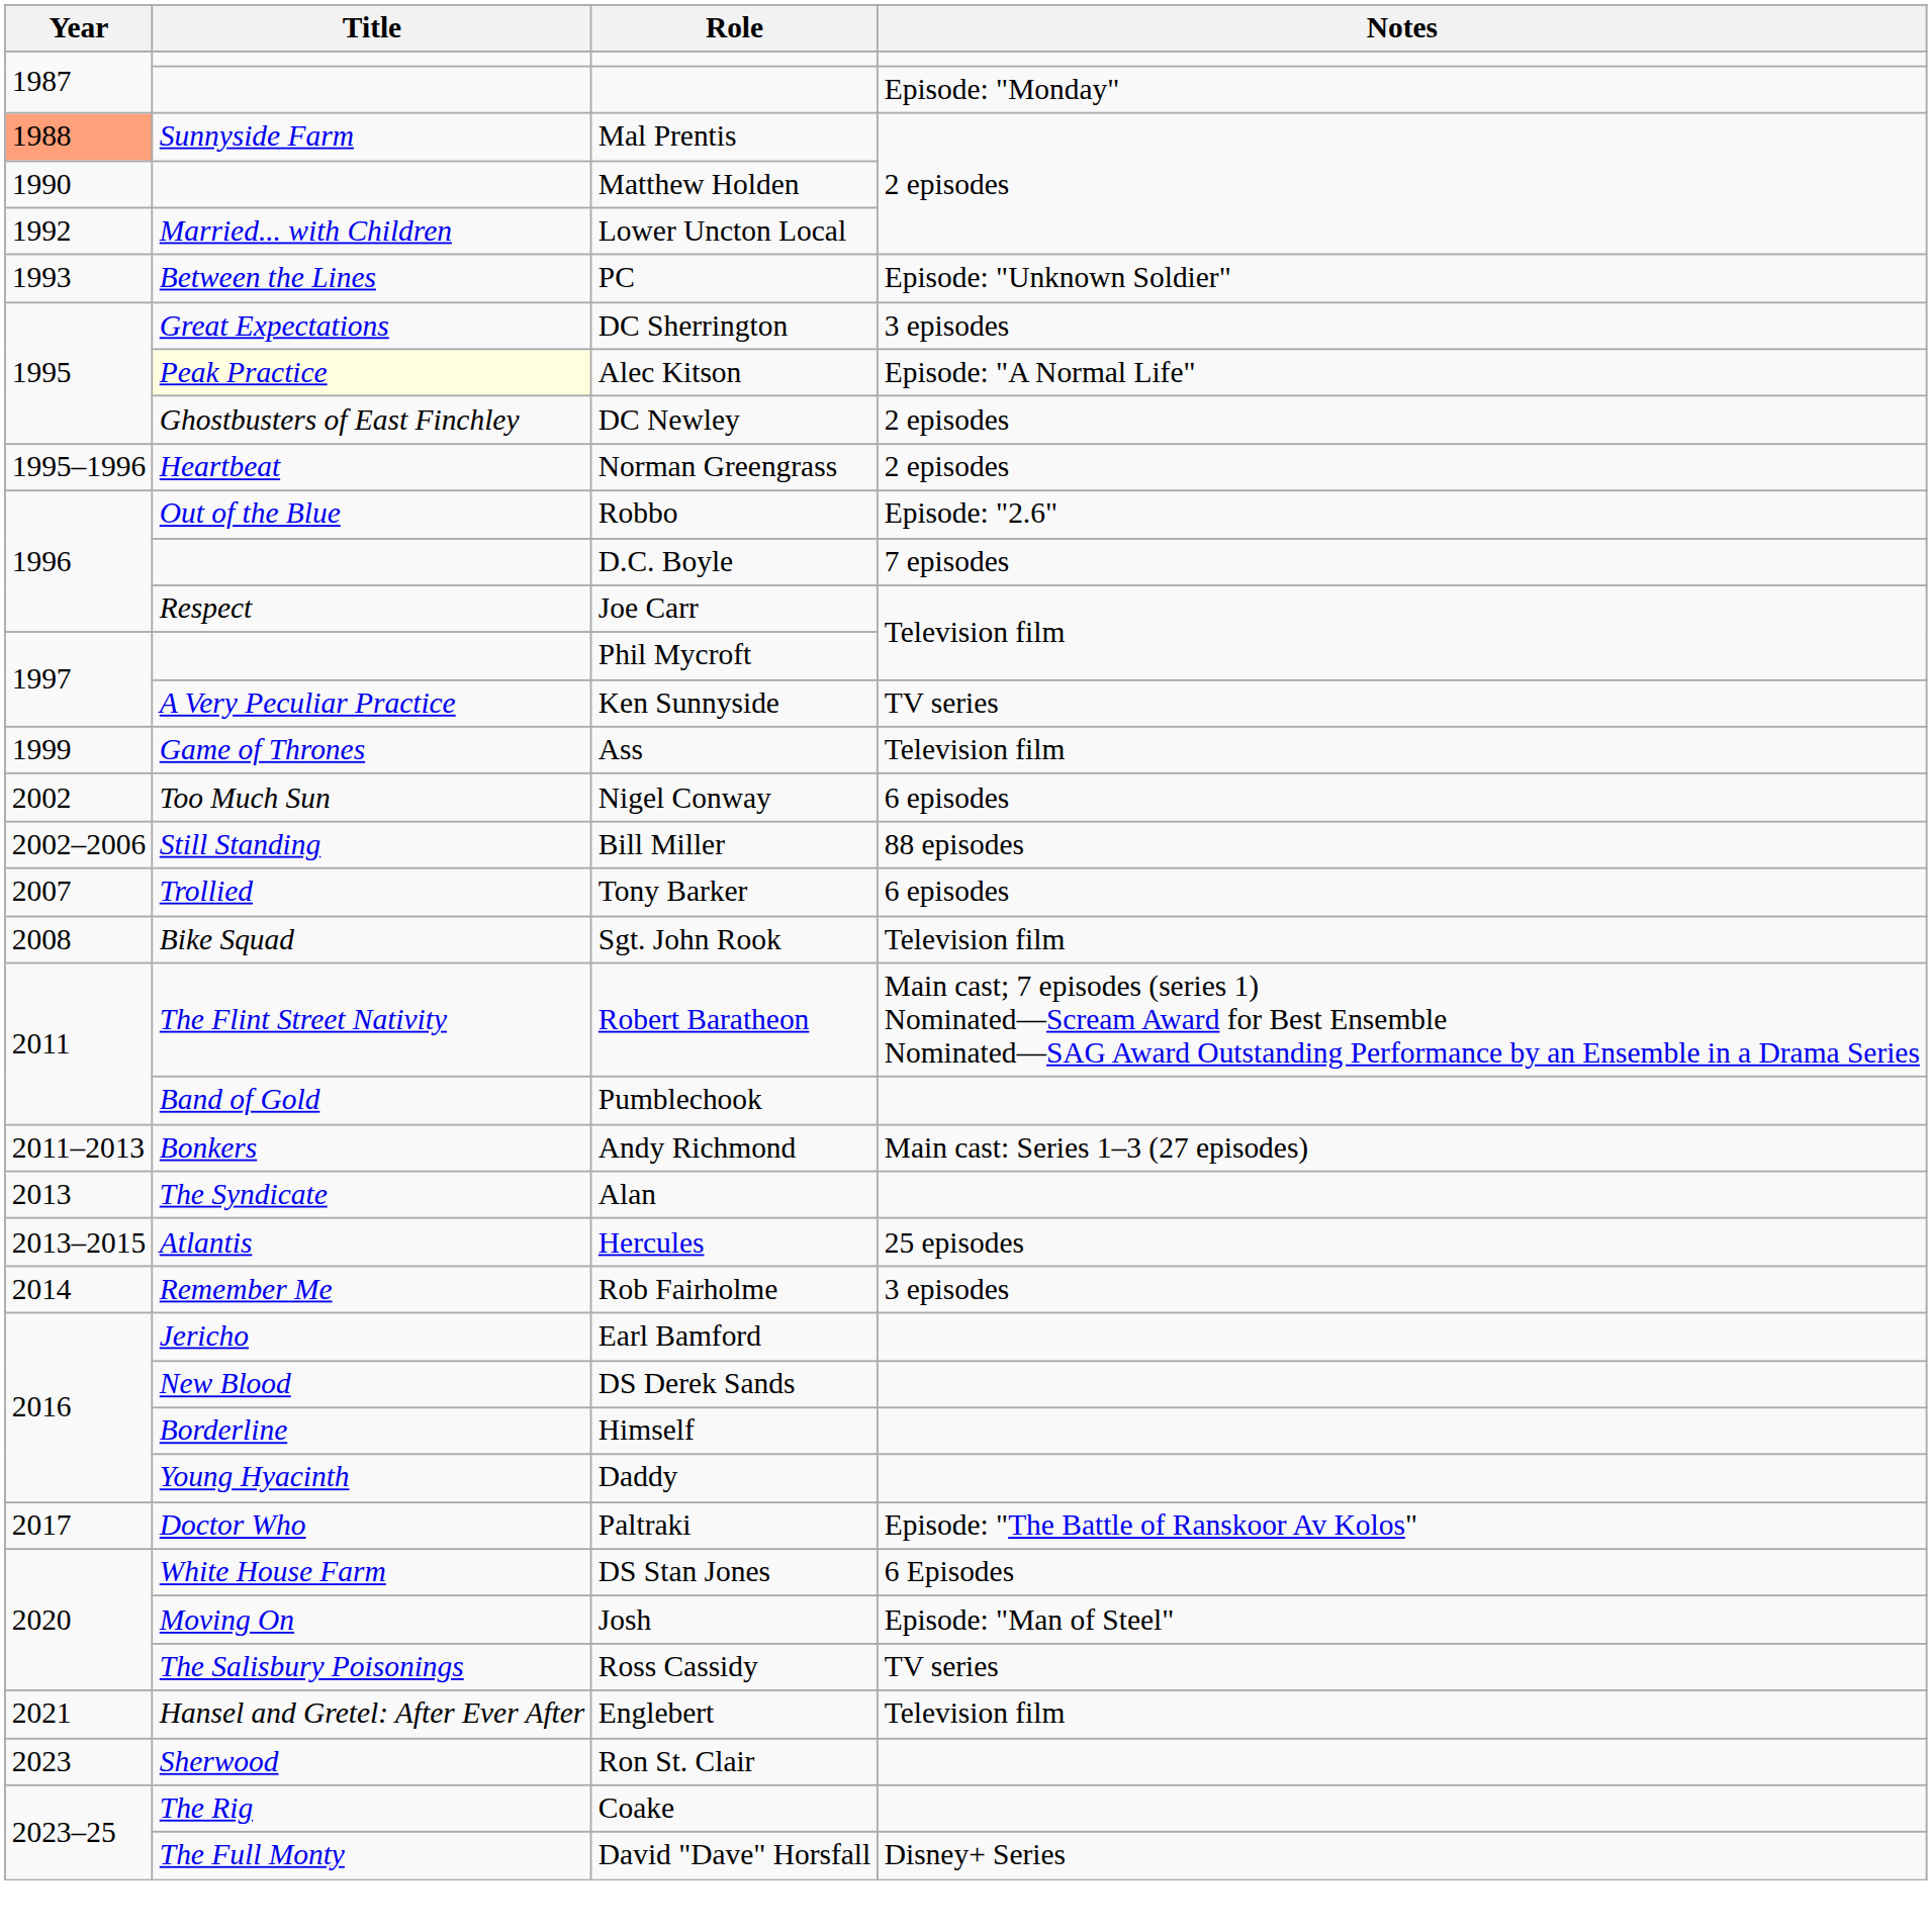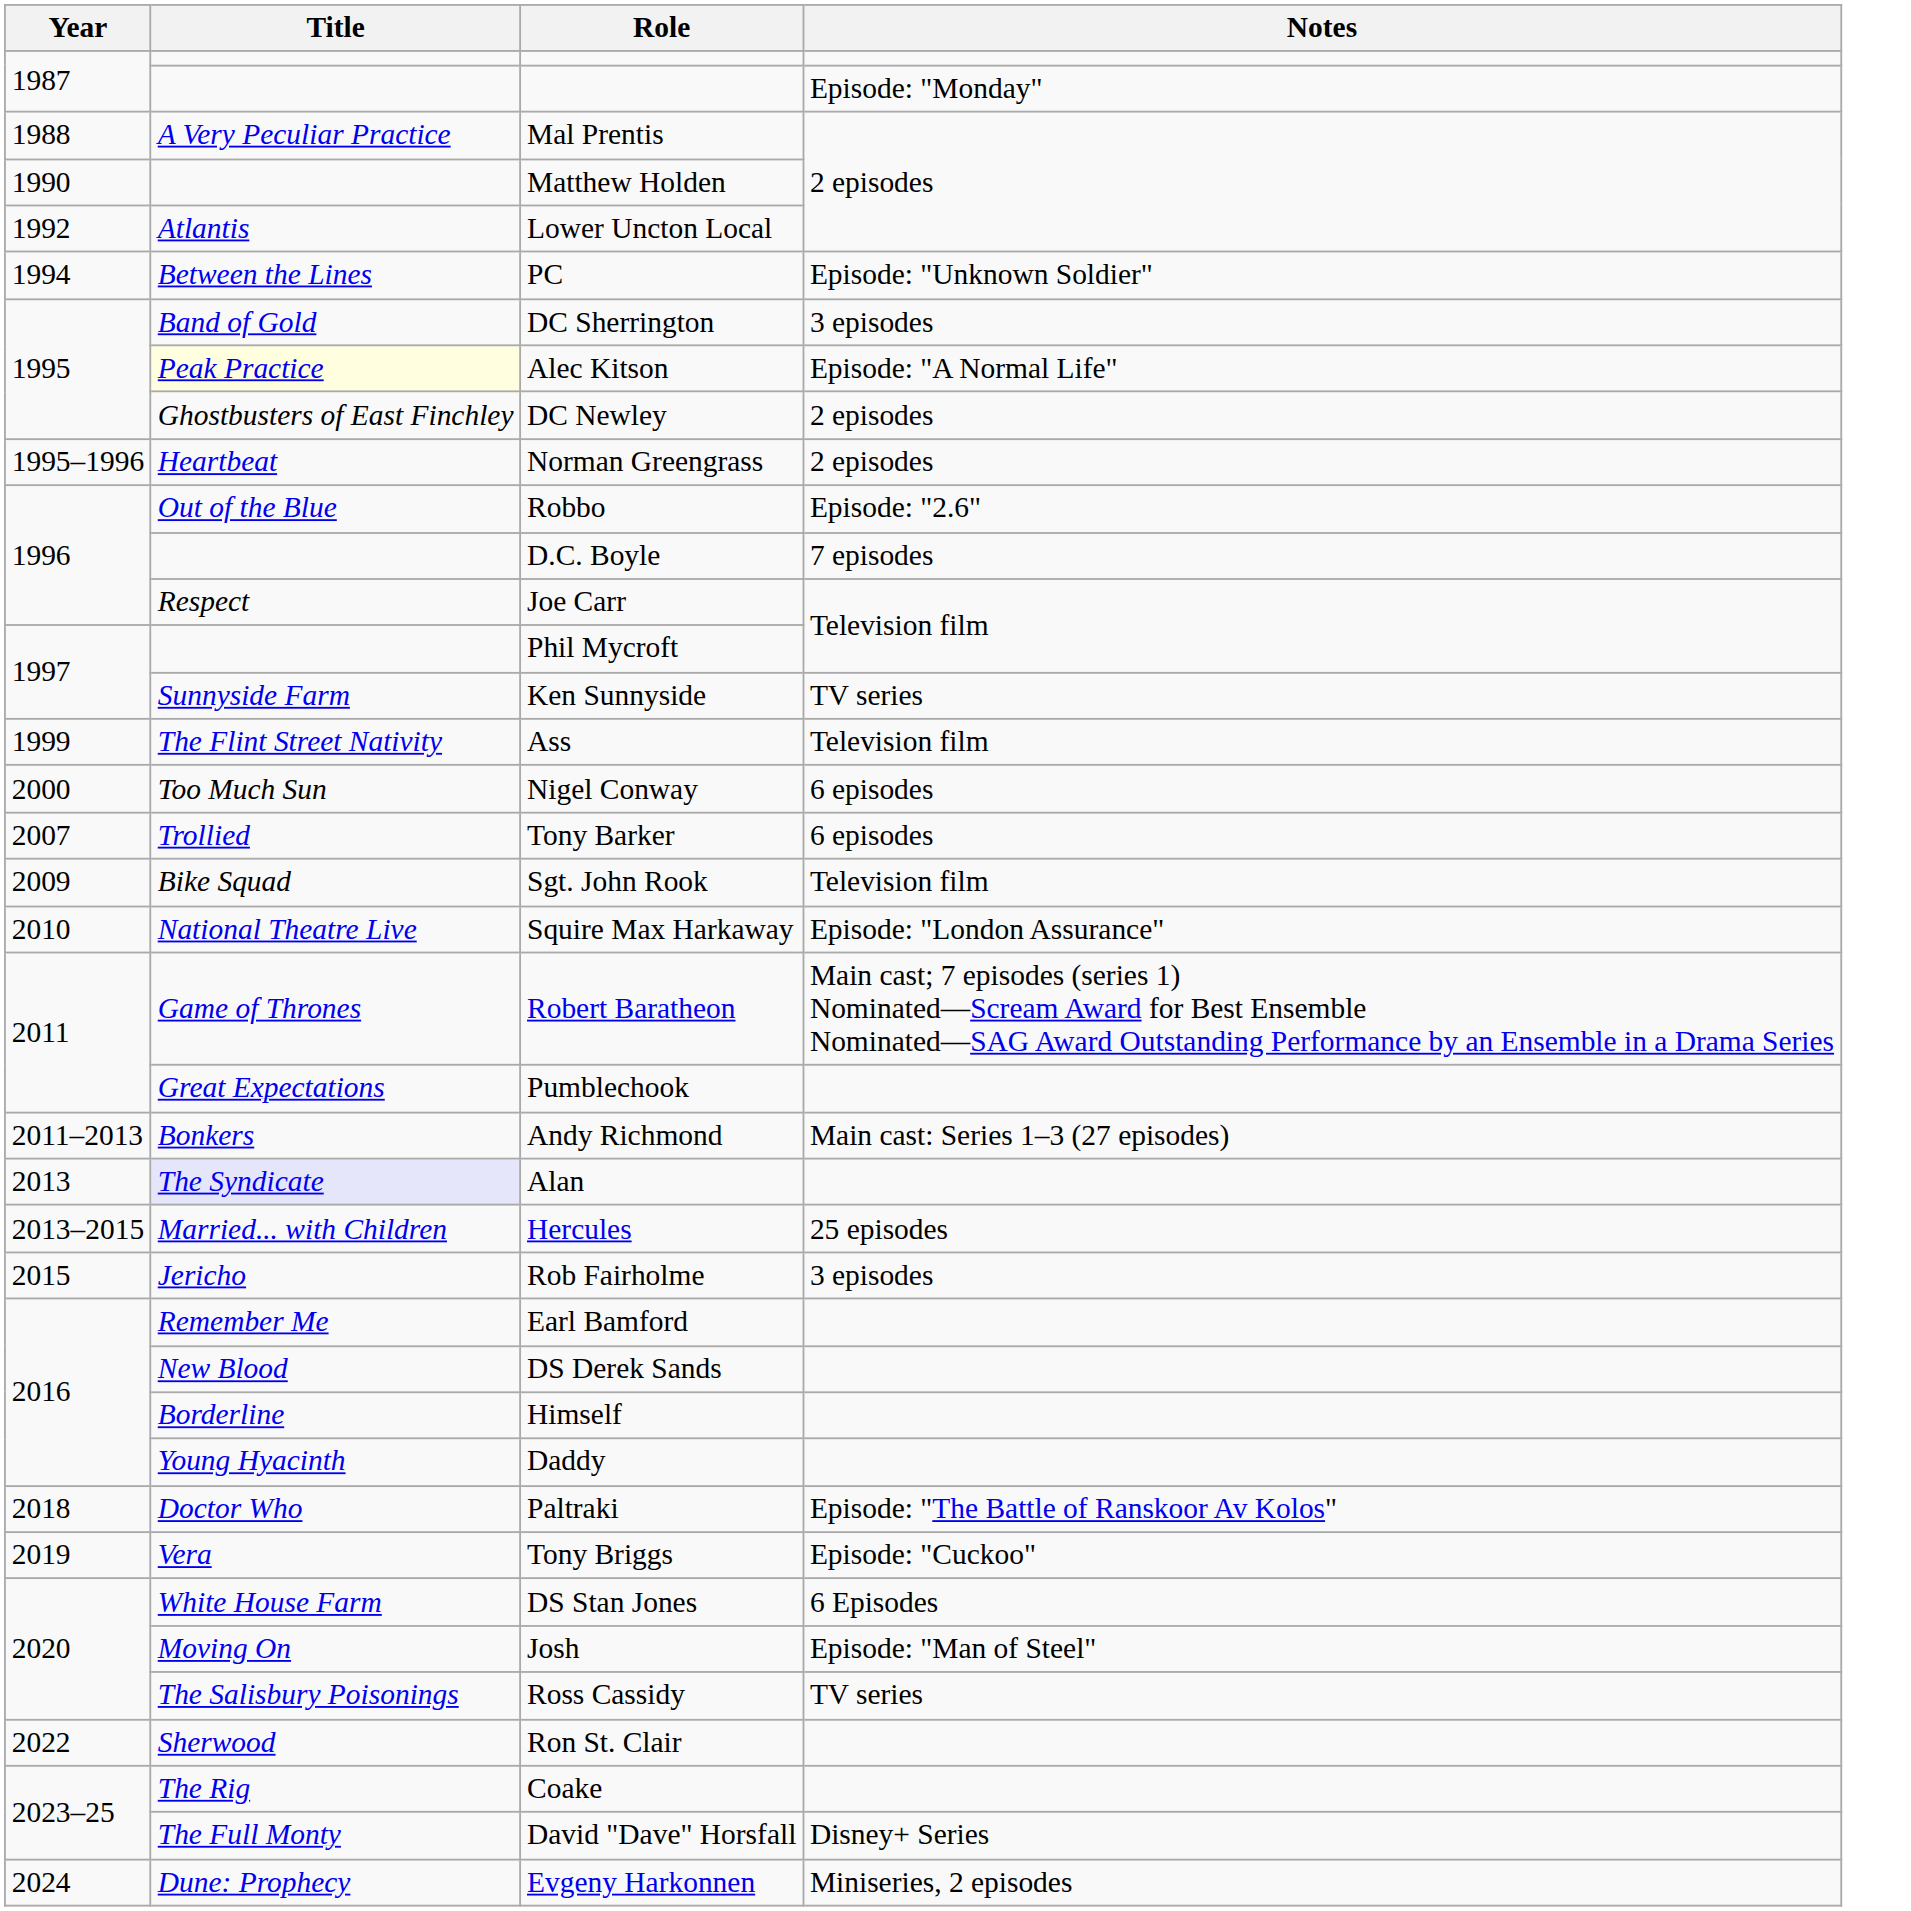Mal Prentis | Year: lightsalmon background -> no background
Mal Prentis | Title: Sunnyside Farm -> A Very Peculiar Practice
Lower Uncton Local | Title: Married... with Children -> Atlantis
PC | Year: 1993 -> 1994
DC Sherrington | Title: Great Expectations -> Band of Gold
Ken Sunnyside | Title: A Very Peculiar Practice -> Sunnyside Farm
Ass | Title: Game of Thrones -> The Flint Street Nativity
Nigel Conway | Year: 2002 -> 2000
- row: 2002–2006 | Still Standing | Bill Miller | 88 episodes
Sgt. John Rook | Year: 2008 -> 2009
+ row: 2010 | National Theatre Live | Squire Max Harkaway | Episode: "London Assurance"
Robert Baratheon | Title: The Flint Street Nativity -> Game of Thrones
Pumblechook | Title: Band of Gold -> Great Expectations
Alan | Title: no background -> lavender background
Hercules | Title: Atlantis -> Married... with Children
Rob Fairholme | Year: 2014 -> 2015
Rob Fairholme | Title: Remember Me -> Jericho
Earl Bamford | Title: Jericho -> Remember Me
Paltraki | Year: 2017 -> 2018
+ row: 2019 | Vera | Tony Briggs | Episode: "Cuckoo"
- row: 2021 | Hansel and Gretel: After Ever After | Englebert | Television film
Ron St. Clair | Year: 2023 -> 2022
+ row: 2024 | Dune: Prophecy | Evgeny Harkonnen | Miniseries, 2 episodes
